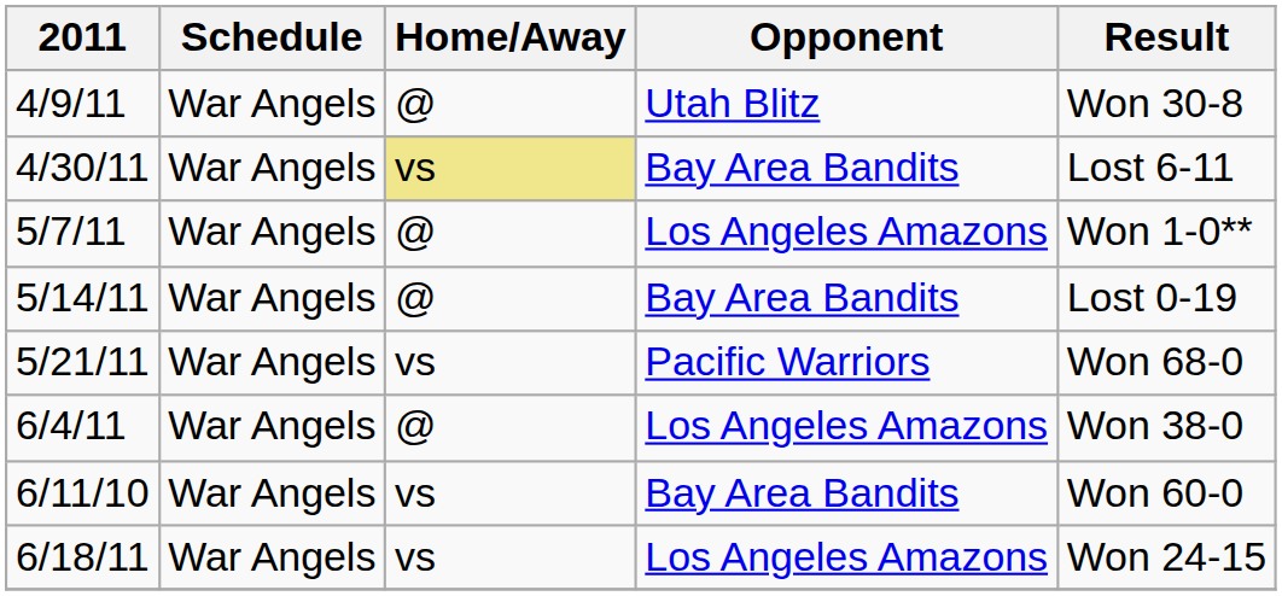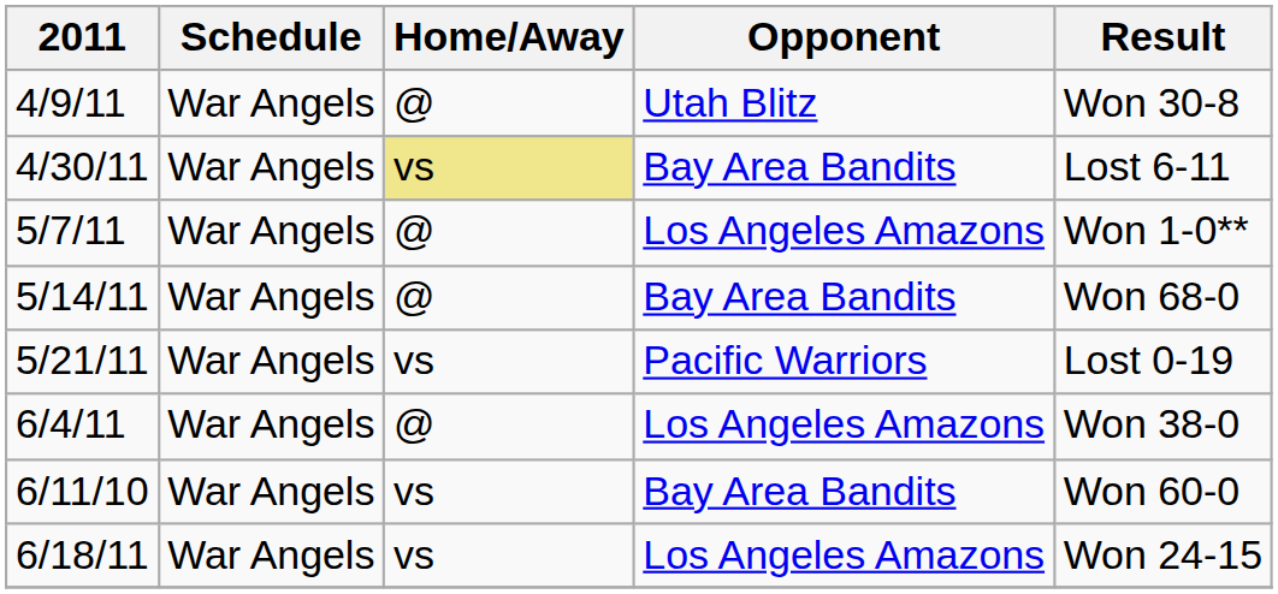5/14/11 | Result: Lost 0-19 -> Won 68-0
5/21/11 | Result: Won 68-0 -> Lost 0-19
